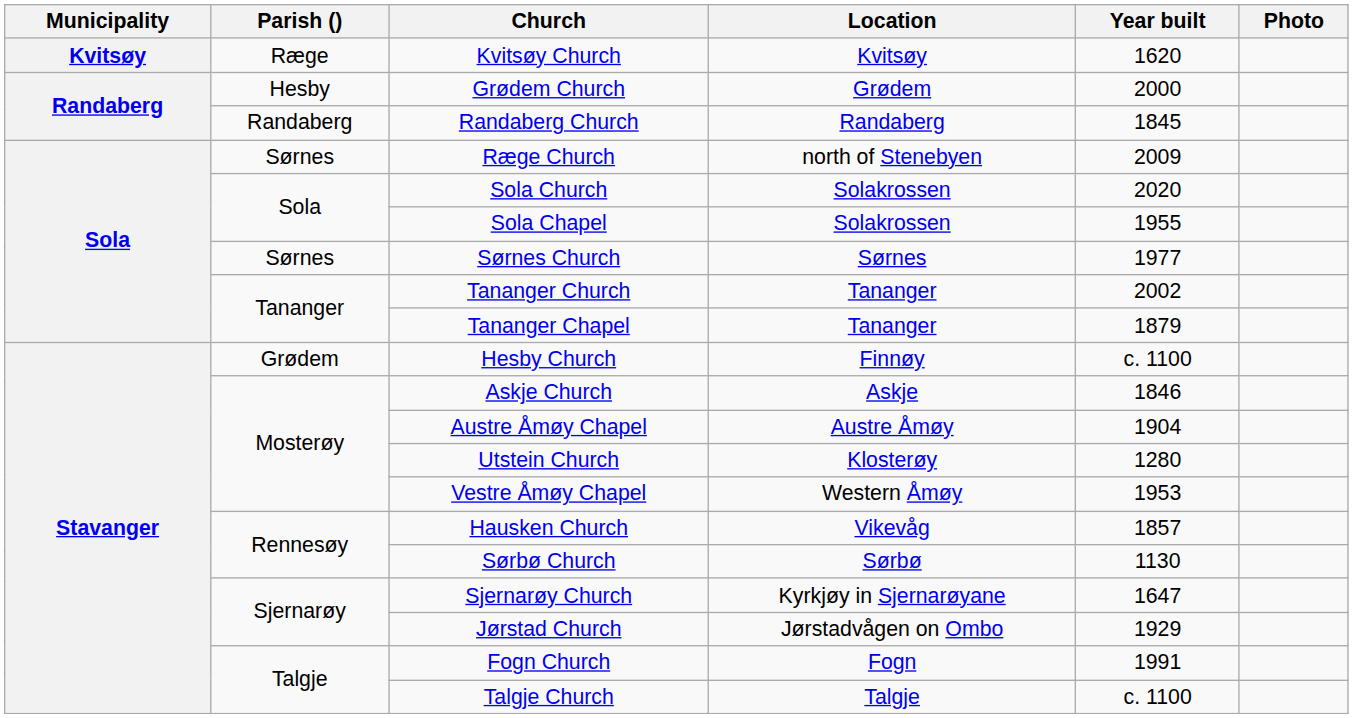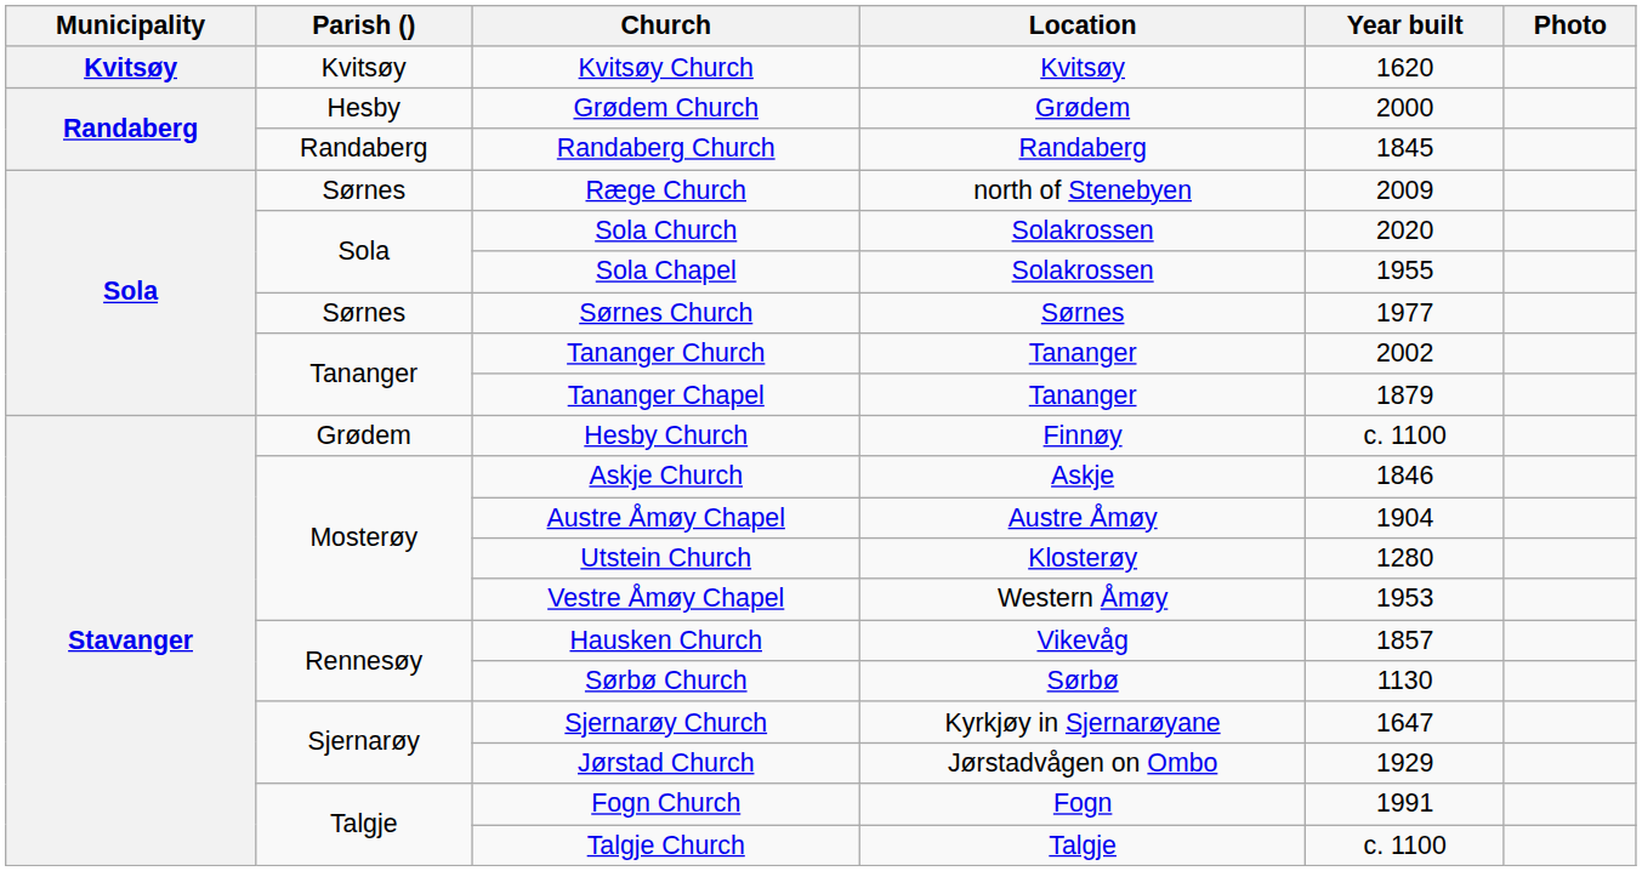Kvitsøy Church | Parish (): Ræge -> Kvitsøy
